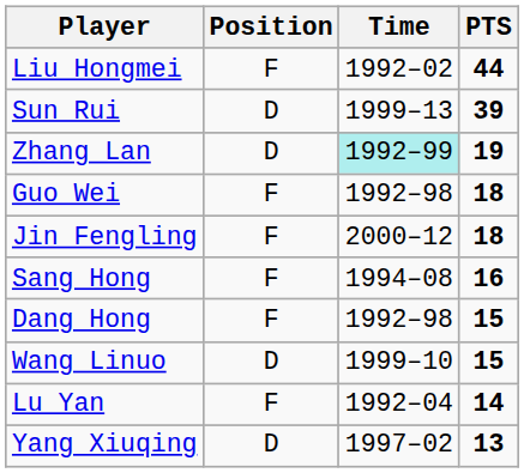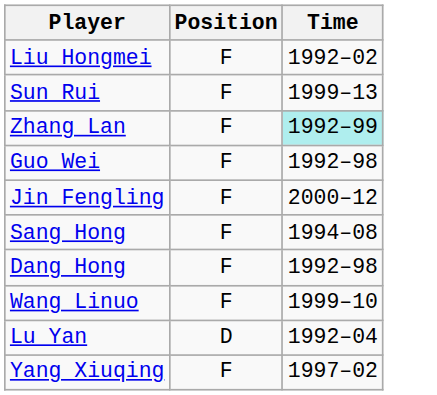- column: PTS | 44 | 39 | 19 | 18 | 18 | 16 | 15 | 15 | 14 | 13
Sun Rui | Position: D -> F
Zhang Lan | Position: D -> F
Wang Linuo | Position: D -> F
Lu Yan | Position: F -> D
Yang Xiuqing | Position: D -> F
